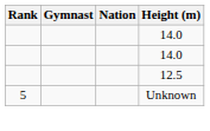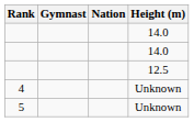+ row: 4 | Unknown
